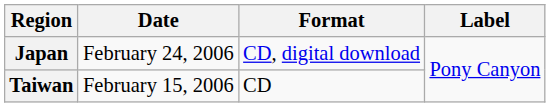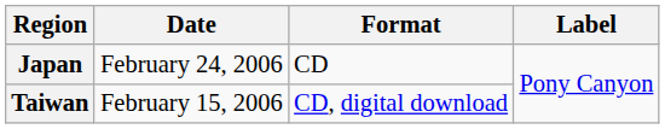Japan | Format: CD, digital download -> CD
Taiwan | Format: CD -> CD, digital download
